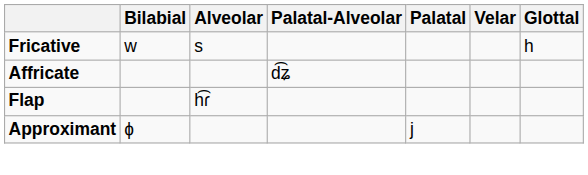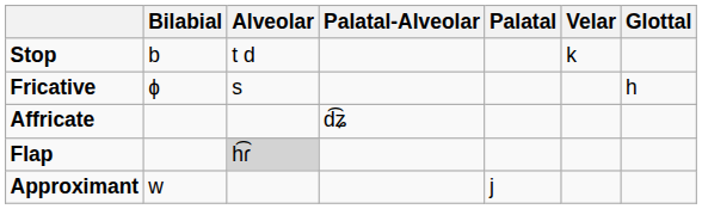+ row: Stop | b | t d | k
Fricative | Bilabial: w -> ɸ
Flap | Alveolar: no background -> lightgrey background
Approximant | Bilabial: ɸ -> w
